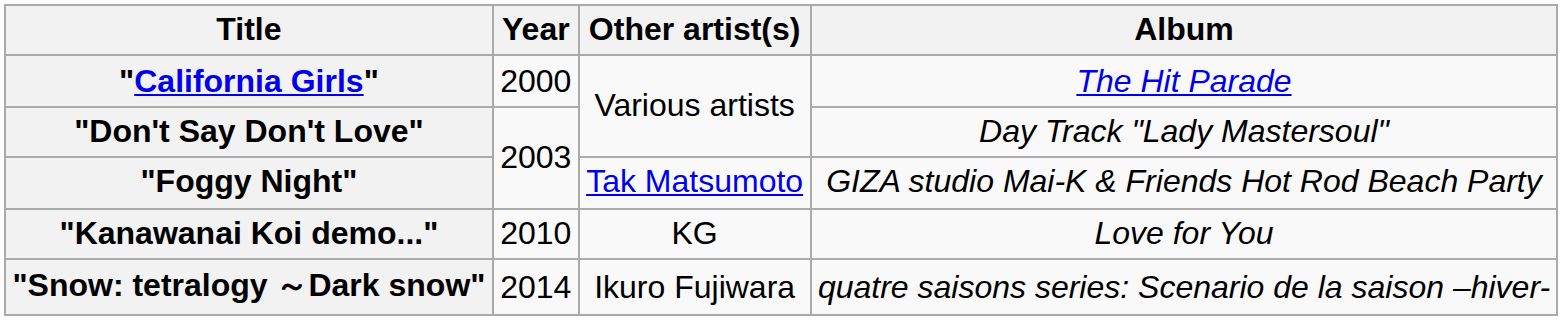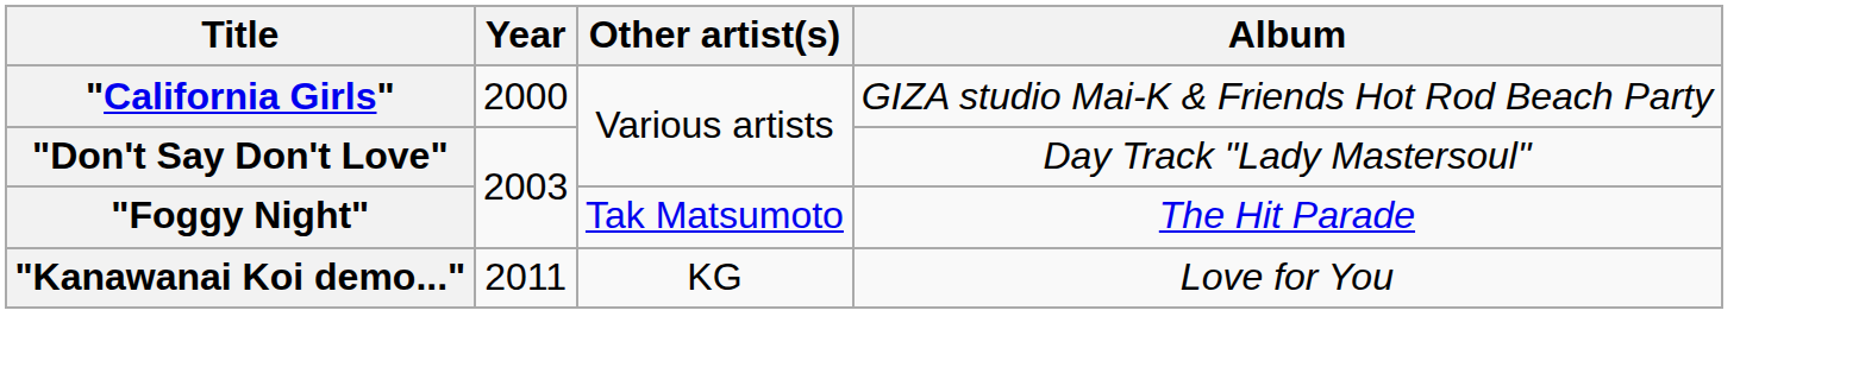"California Girls" | Album: The Hit Parade -> GIZA studio Mai-K & Friends Hot Rod Beach Party
"Foggy Night" | Album: GIZA studio Mai-K & Friends Hot Rod Beach Party -> The Hit Parade
"Kanawanai Koi demo..." | Year: 2010 -> 2011
- row: "Snow: tetralogy ～Dark snow" | 2014 | Ikuro Fujiwara | quatre saisons series: Scenario de la saison –hiver-
